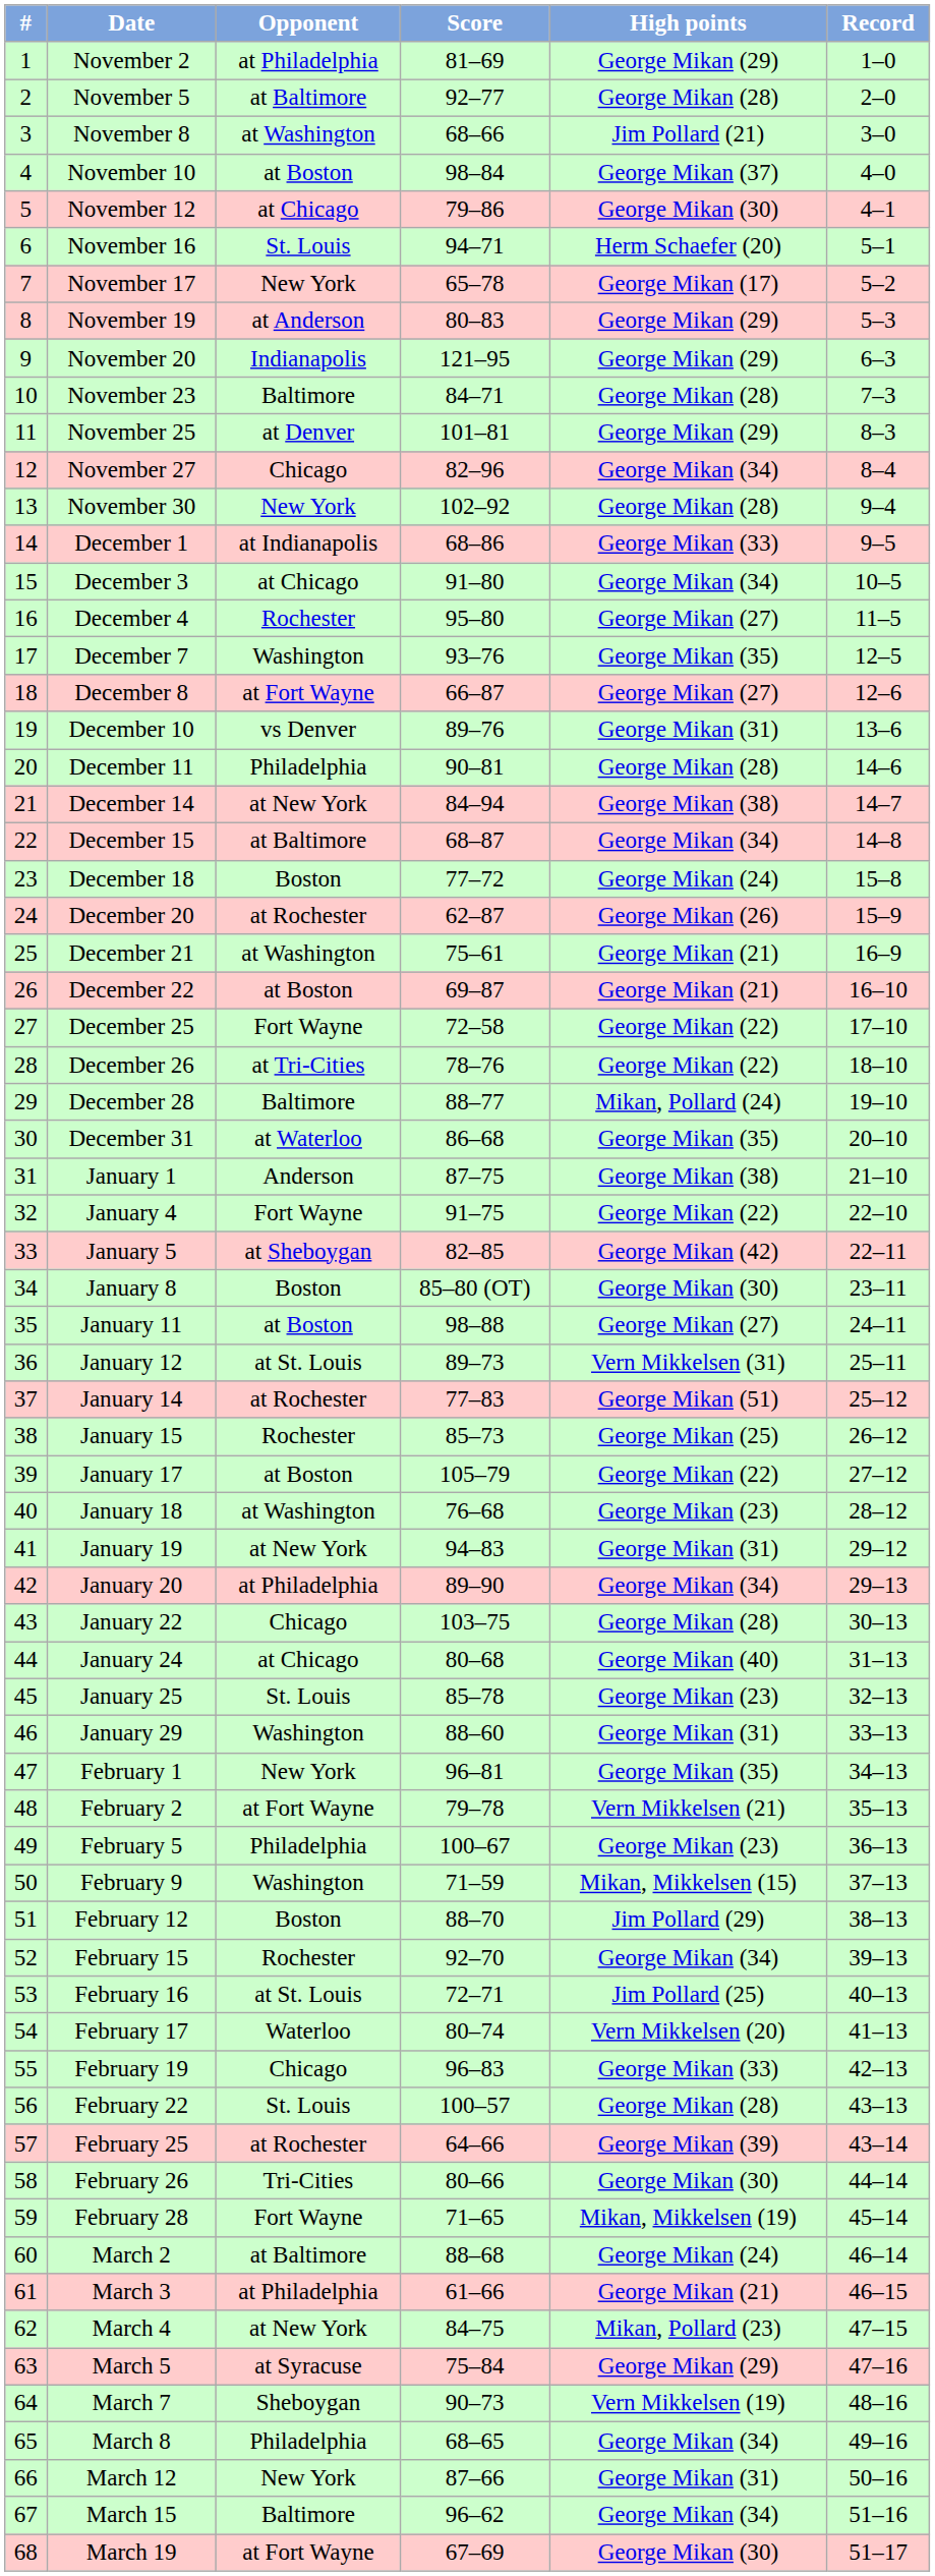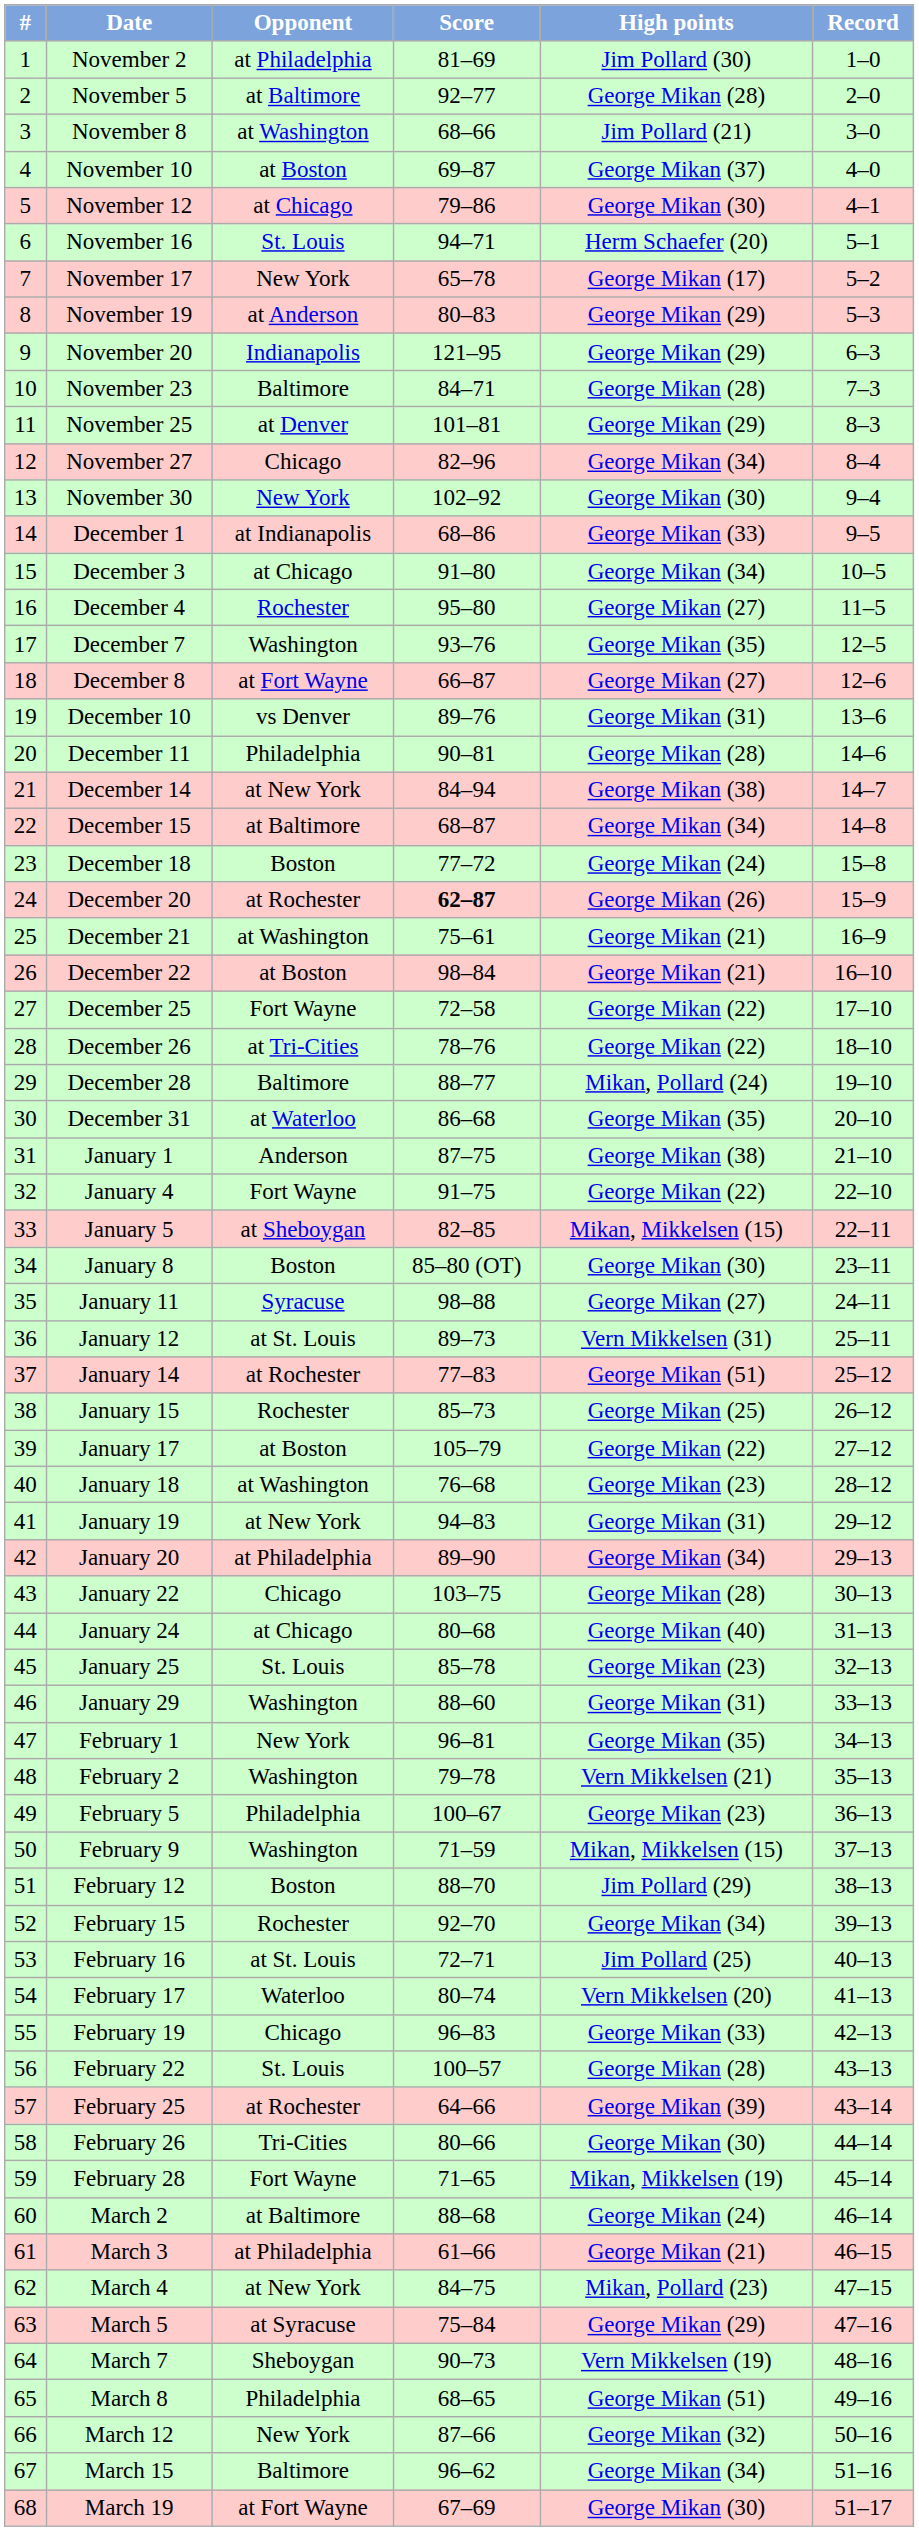November 2 | High points: George Mikan (29) -> Jim Pollard (30)
November 10 | Score: 98–84 -> 69–87
November 30 | High points: George Mikan (28) -> George Mikan (30)
December 20 | Score: normal -> bold
December 22 | Score: 69–87 -> 98–84
January 5 | High points: George Mikan (42) -> Mikan, Mikkelsen (15)
January 11 | Opponent: at Boston -> Syracuse
February 2 | Opponent: at Fort Wayne -> Washington
March 8 | High points: George Mikan (34) -> George Mikan (51)
March 12 | High points: George Mikan (31) -> George Mikan (32)
